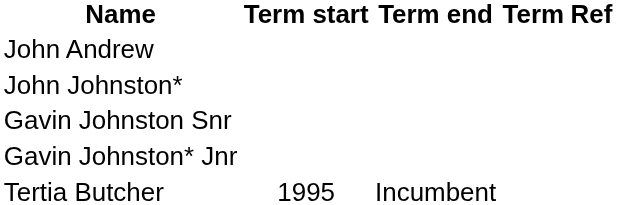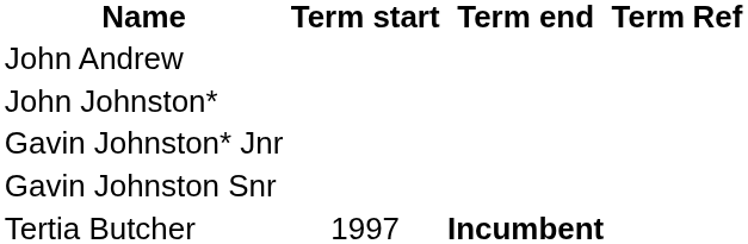rows swapped: Gavin Johnston Snr <-> Gavin Johnston* Jnr
Tertia Butcher | Term start: 1995 -> 1997
Tertia Butcher | Term end: normal -> bold
